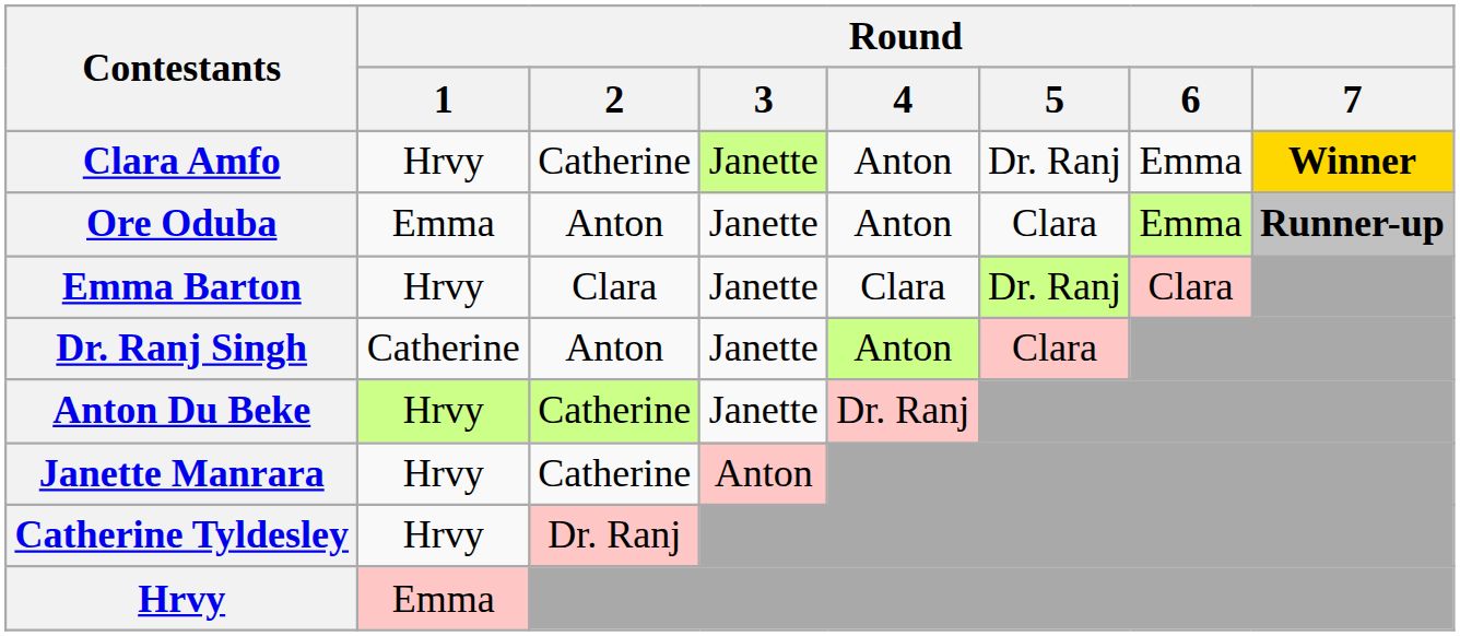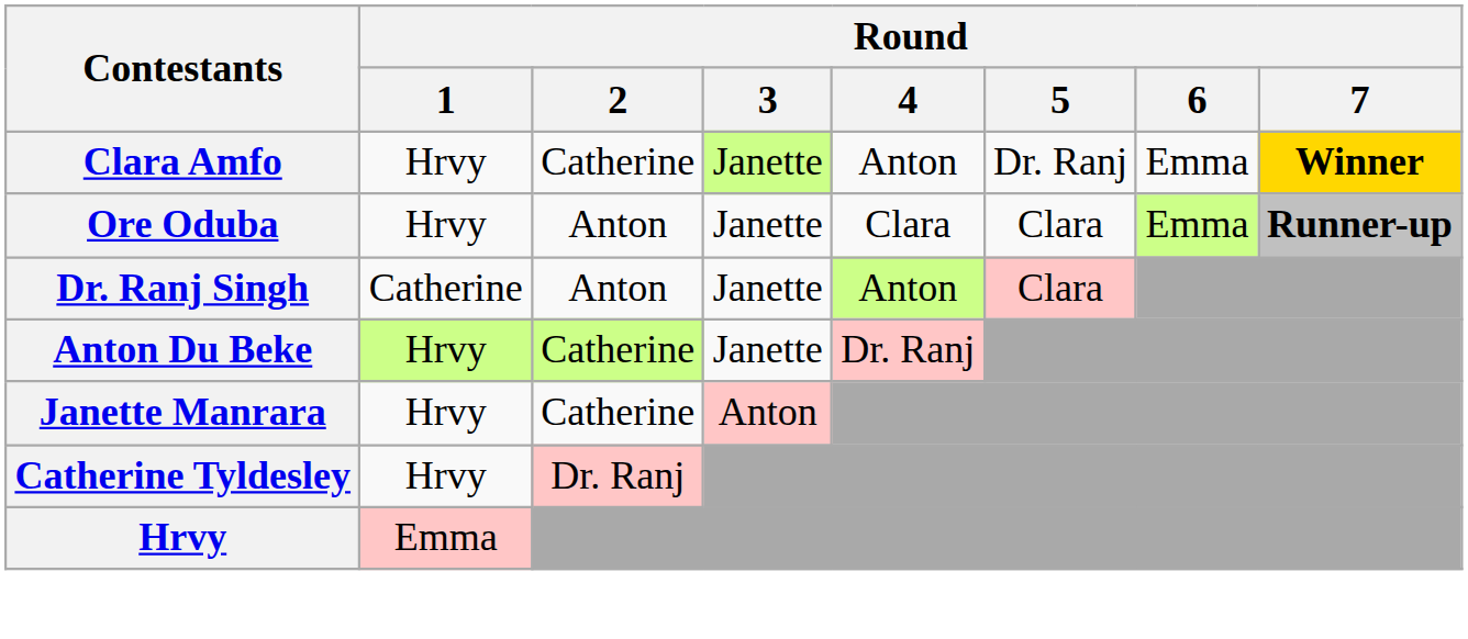Ore Oduba | Round / 1: Emma -> Hrvy
Ore Oduba | Round / 4: Anton -> Clara
- row: Emma Barton | Hrvy | Clara | Janette | Clara | Dr. Ranj | Clara
